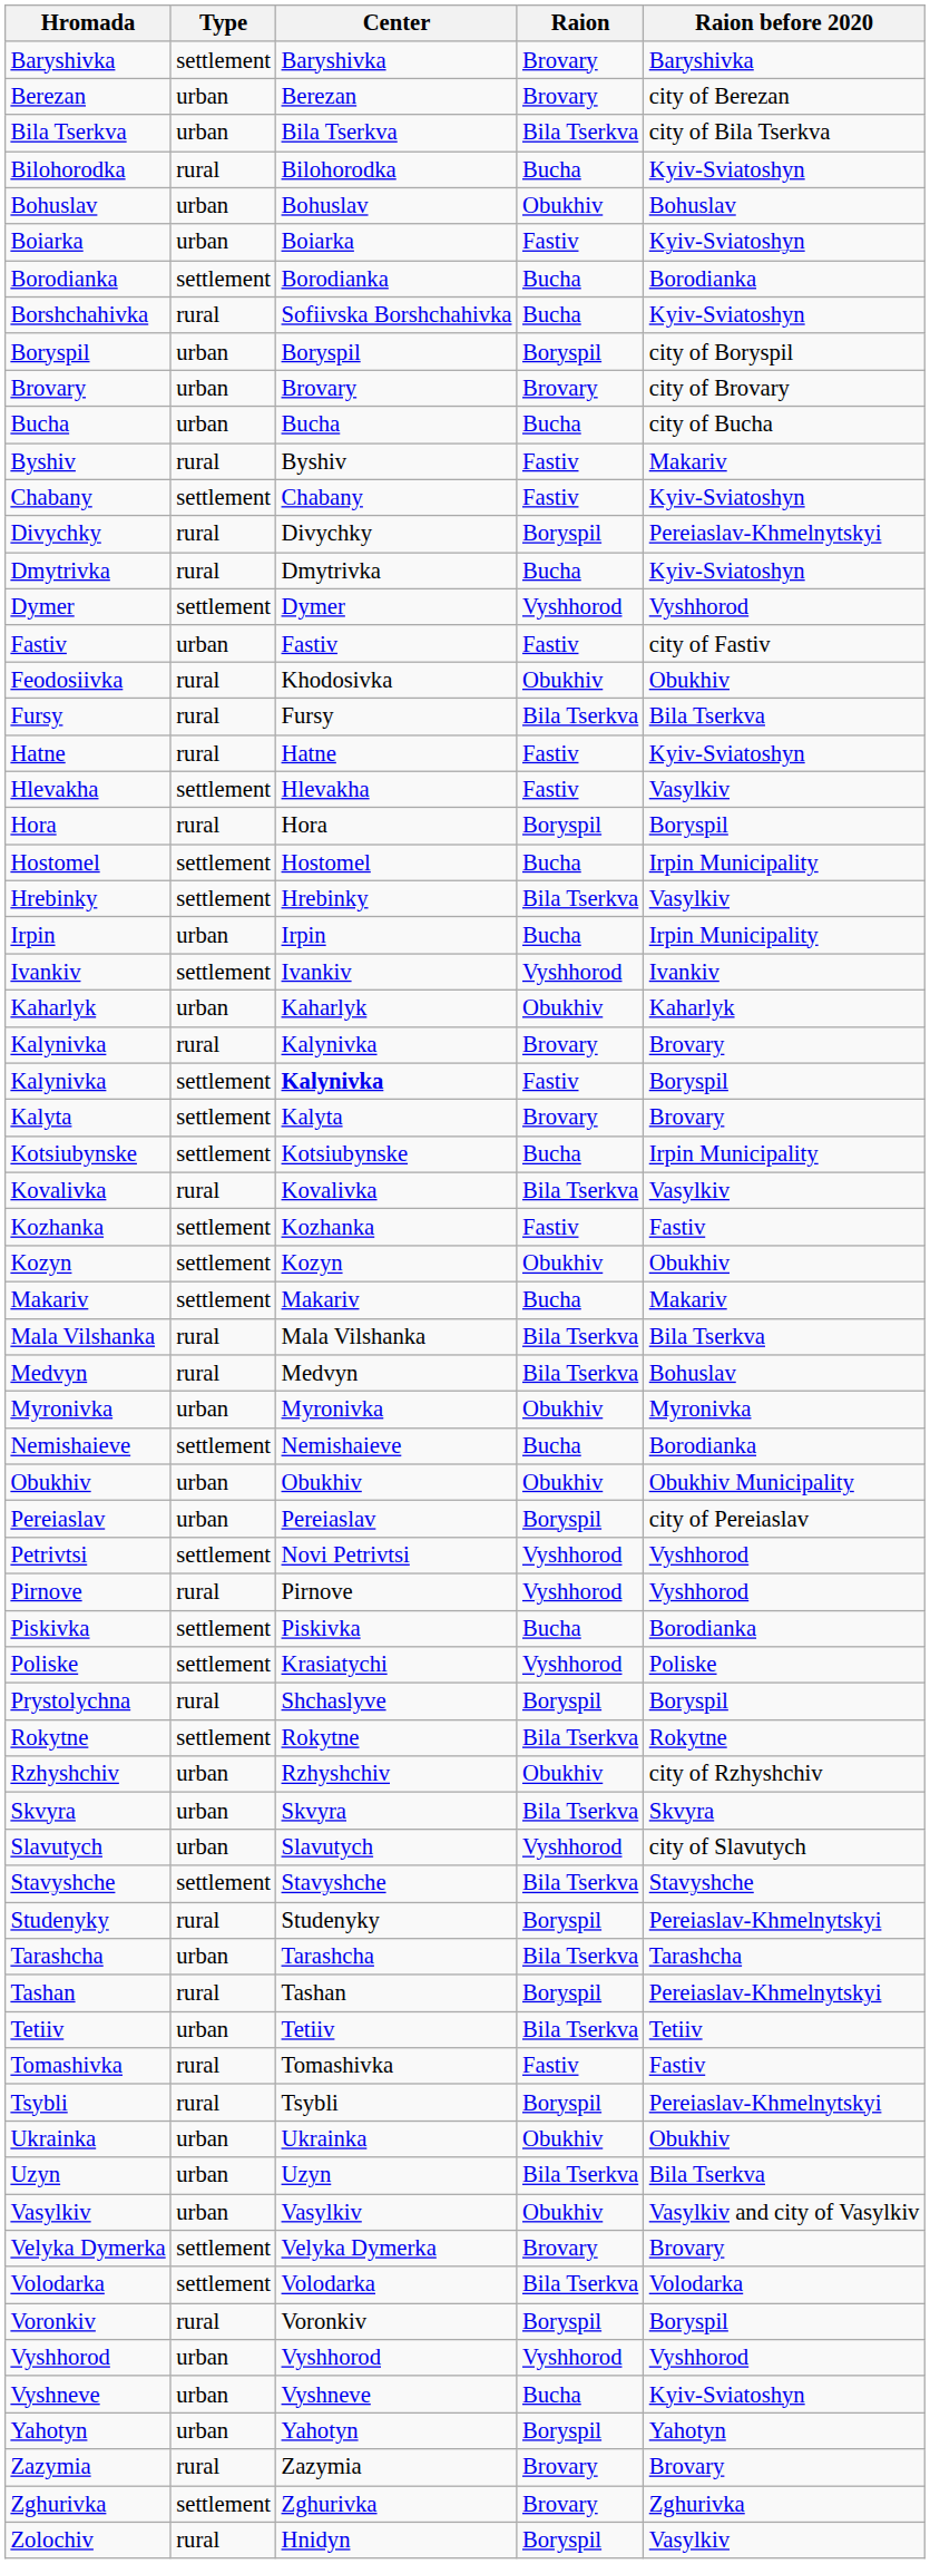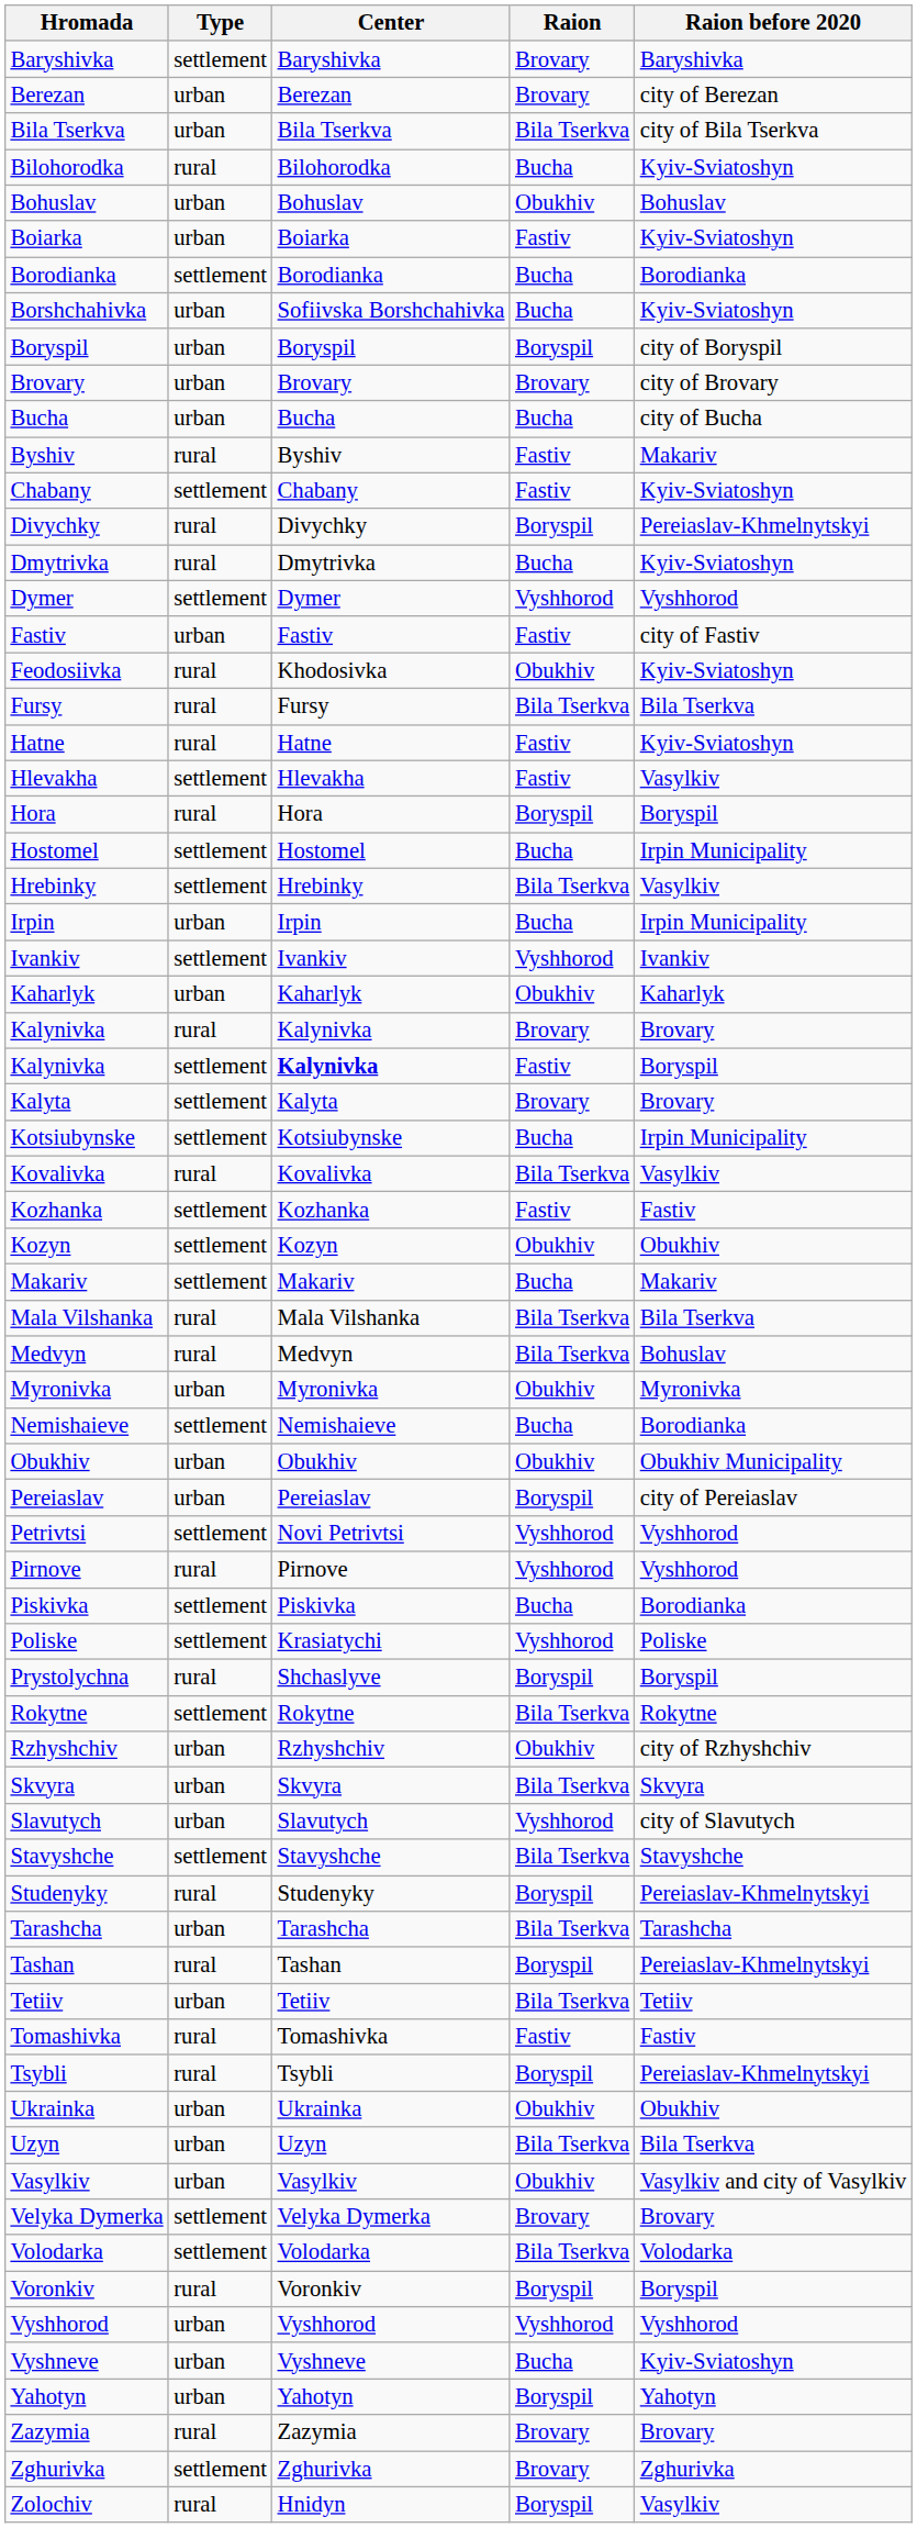Borshchahivka | Type: rural -> urban
Feodosiivka | Raion before 2020: Obukhiv -> Kyiv-Sviatoshyn
